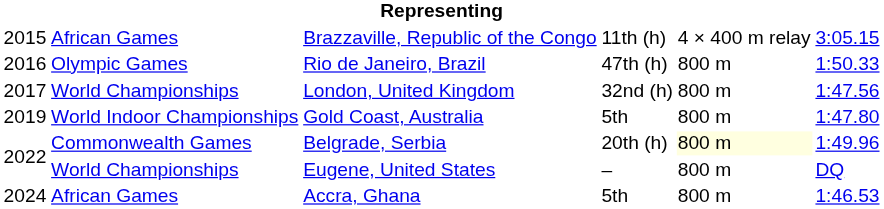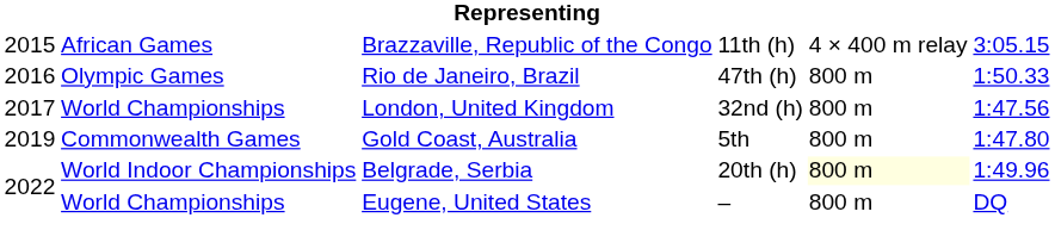Gold Coast, Australia | column 2: World Indoor Championships -> Commonwealth Games
Belgrade, Serbia | column 2: Commonwealth Games -> World Indoor Championships
- row: 2024 | African Games | Accra, Ghana | 5th | 800 m | 1:46.53
